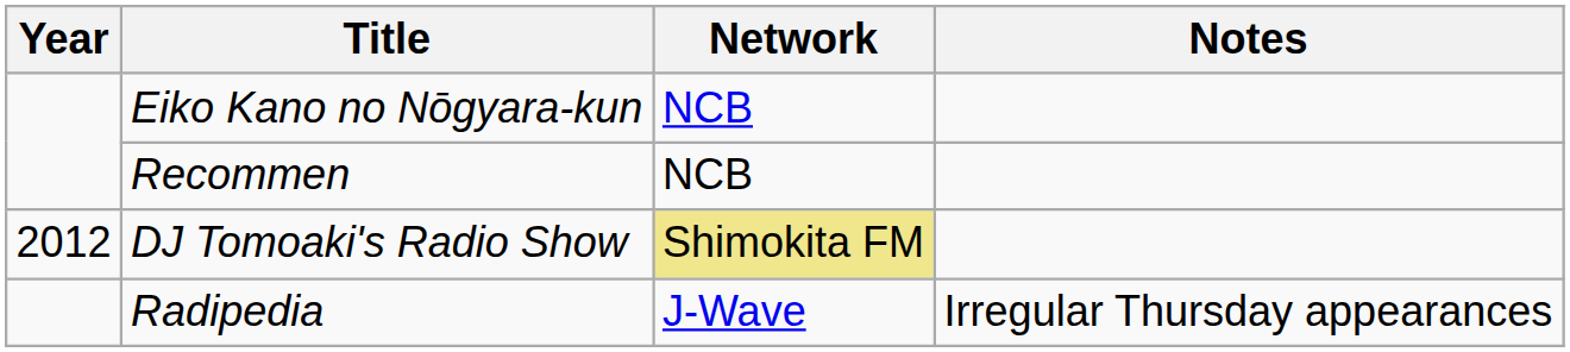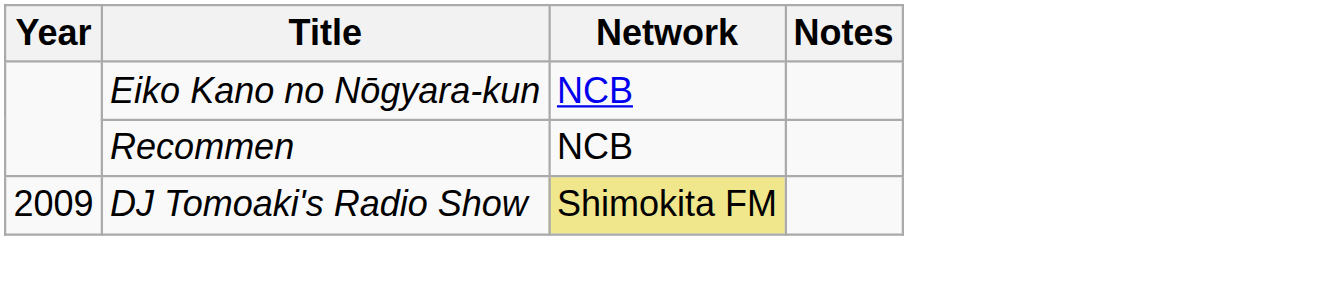DJ Tomoaki's Radio Show | Year: 2012 -> 2009
- row: Radipedia | J-Wave | Irregular Thursday appearances
